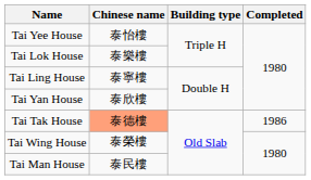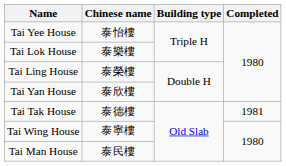Tai Ling House | Chinese name: 泰寧樓 -> 泰榮樓
Tai Tak House | Chinese name: lightsalmon background -> no background
Tai Tak House | Completed: 1986 -> 1981
Tai Wing House | Chinese name: 泰榮樓 -> 泰寧樓
